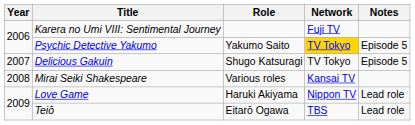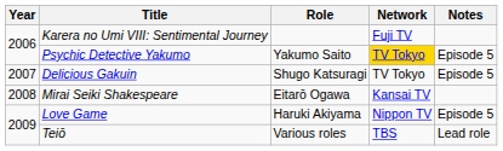Mirai Seiki Shakespeare | Role: Various roles -> Eitarō Ogawa
Love Game | Notes: Lead role -> Episode 5
Teiō | Role: Eitarō Ogawa -> Various roles
